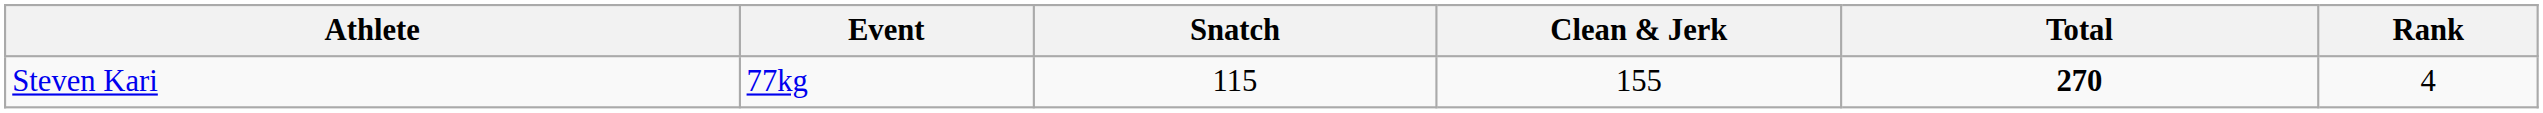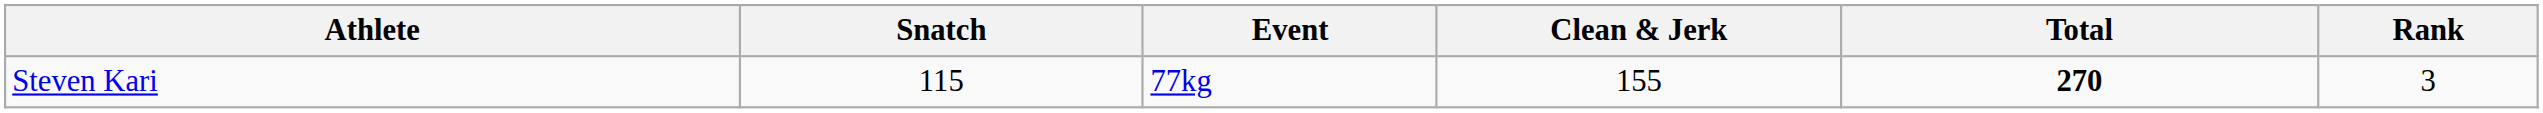columns swapped: Event <-> Snatch
Steven Kari | Rank: 4 -> 3
